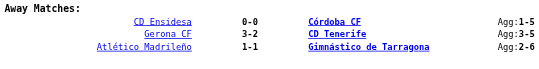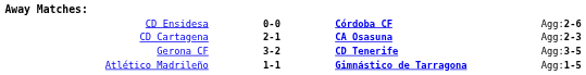CD Ensidesa | column 4: Agg:1-5 -> Agg:2-6
+ row: CD Cartagena | 2-1 | CA Osasuna | Agg:2-3
Atlético Madrileño | column 4: Agg:2-6 -> Agg:1-5
